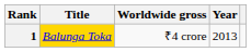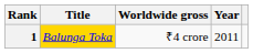1 | Year: 2013 -> 2011
